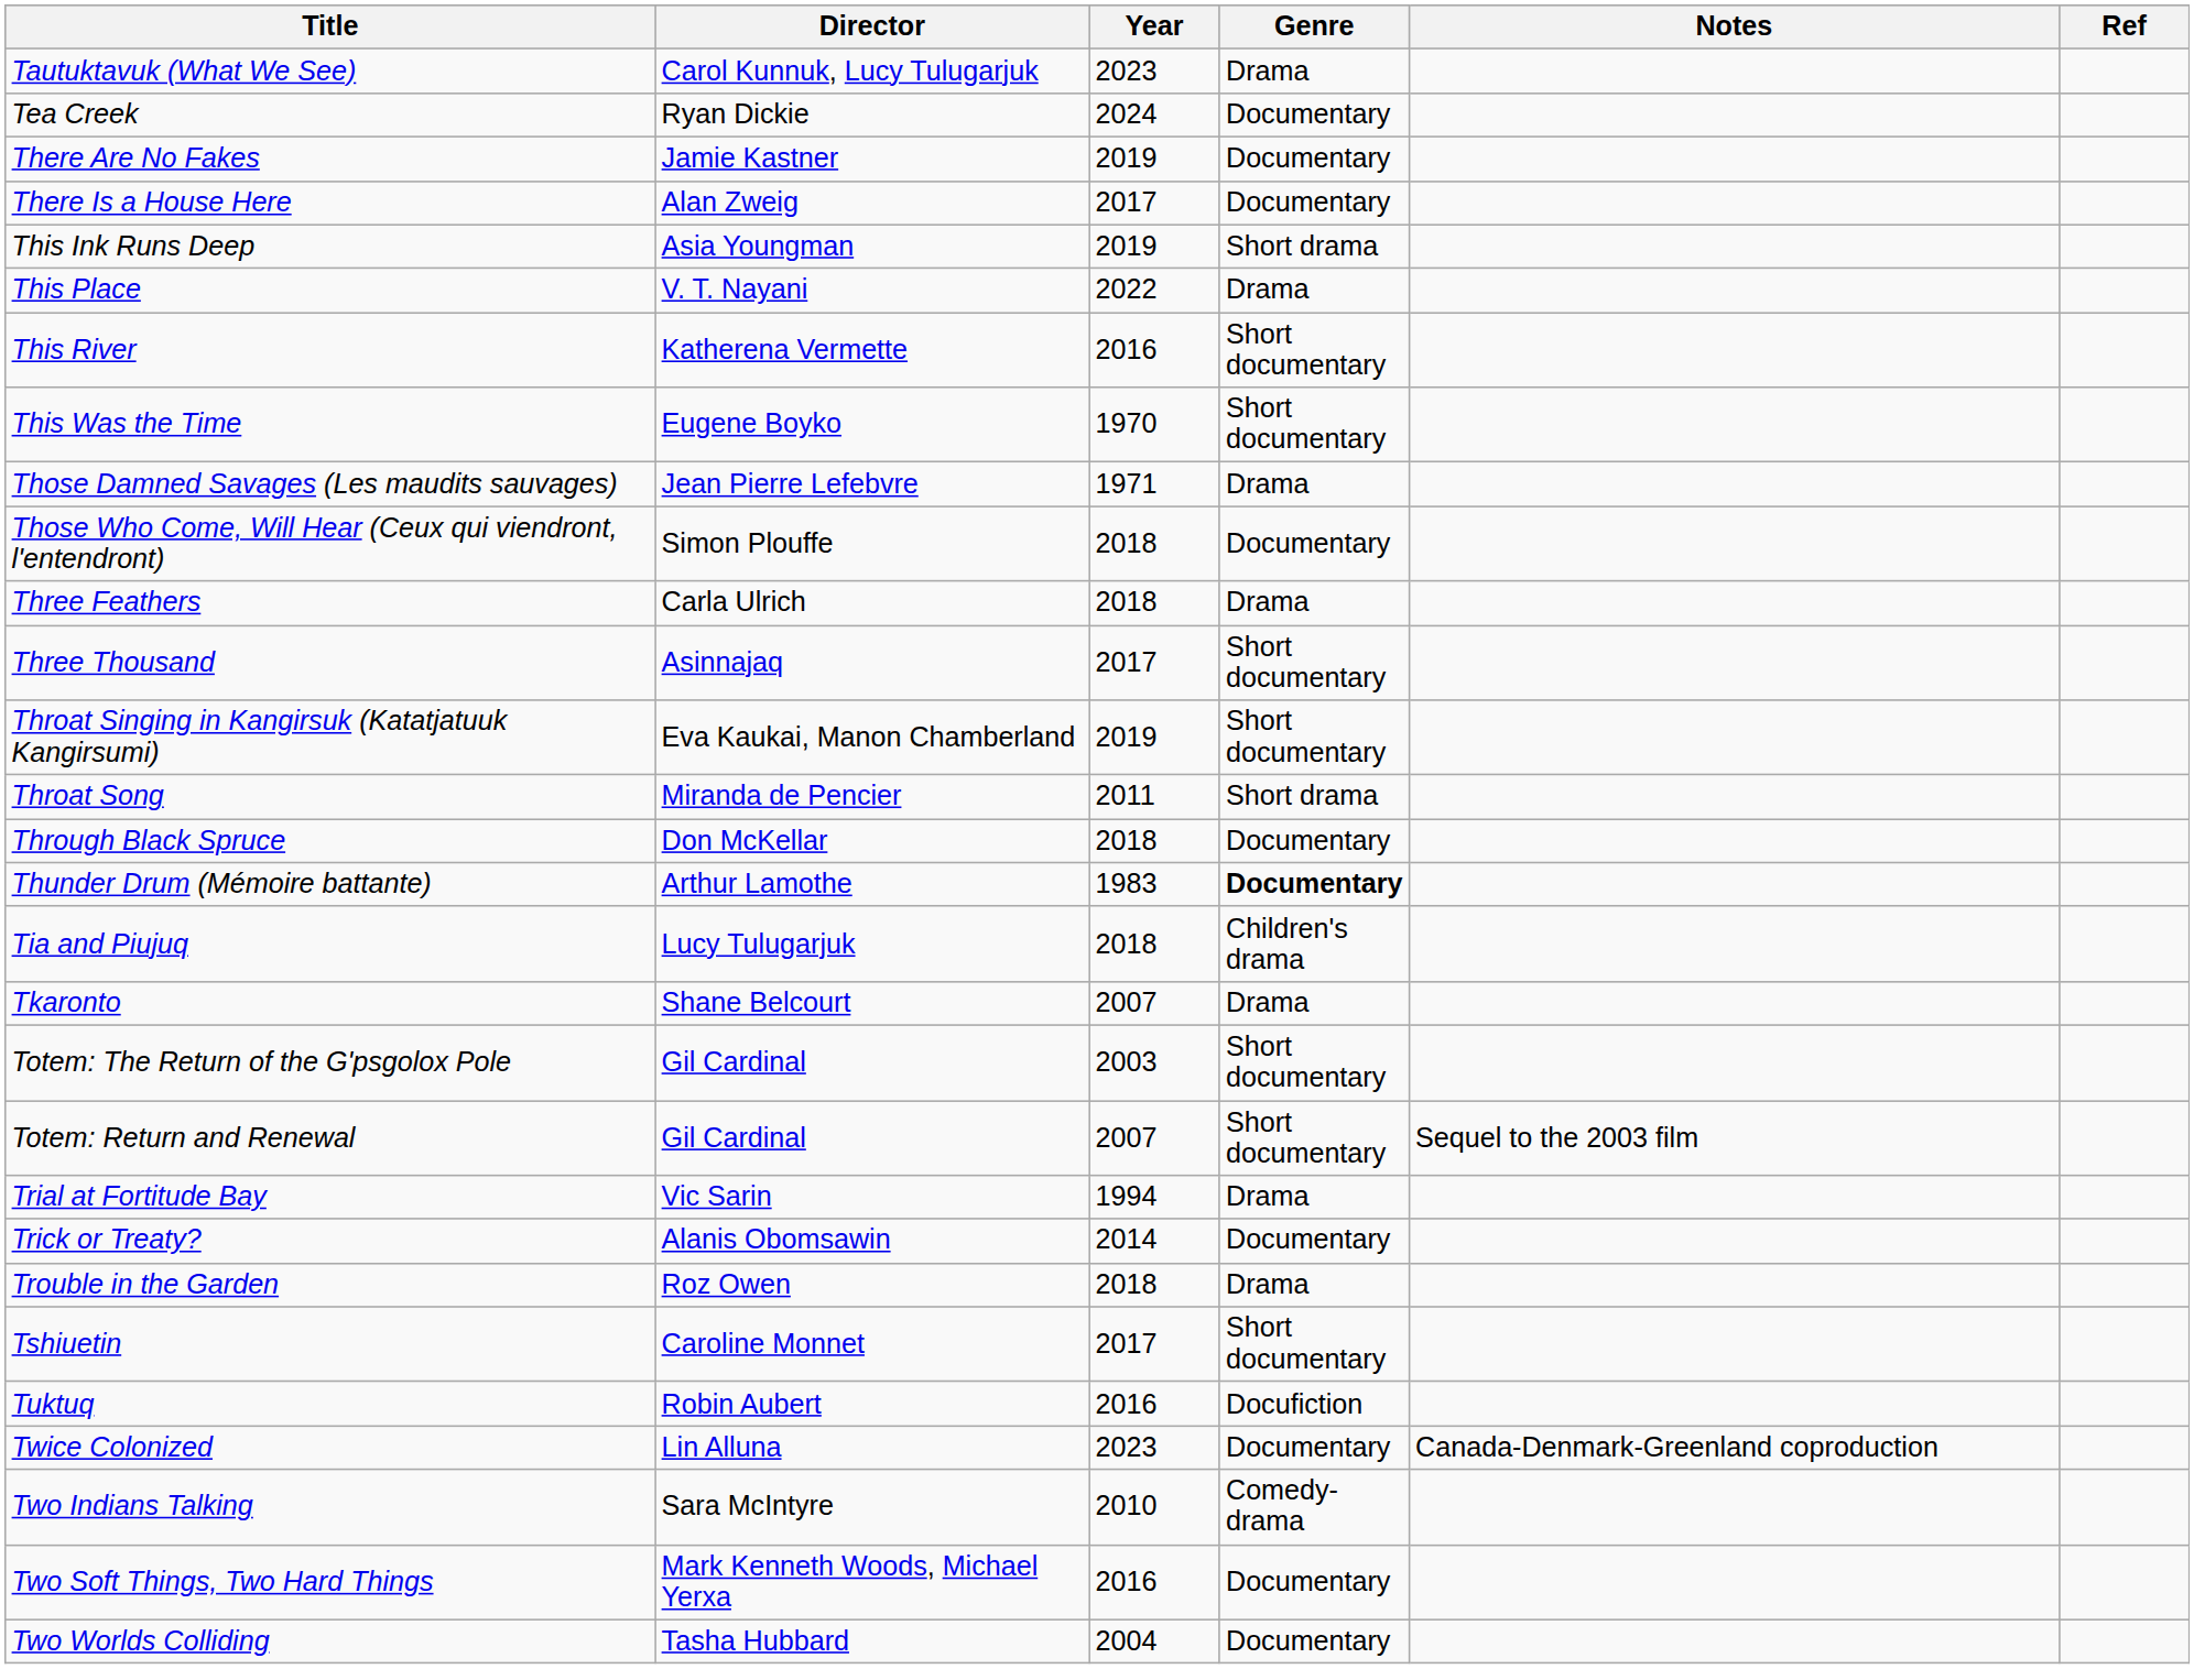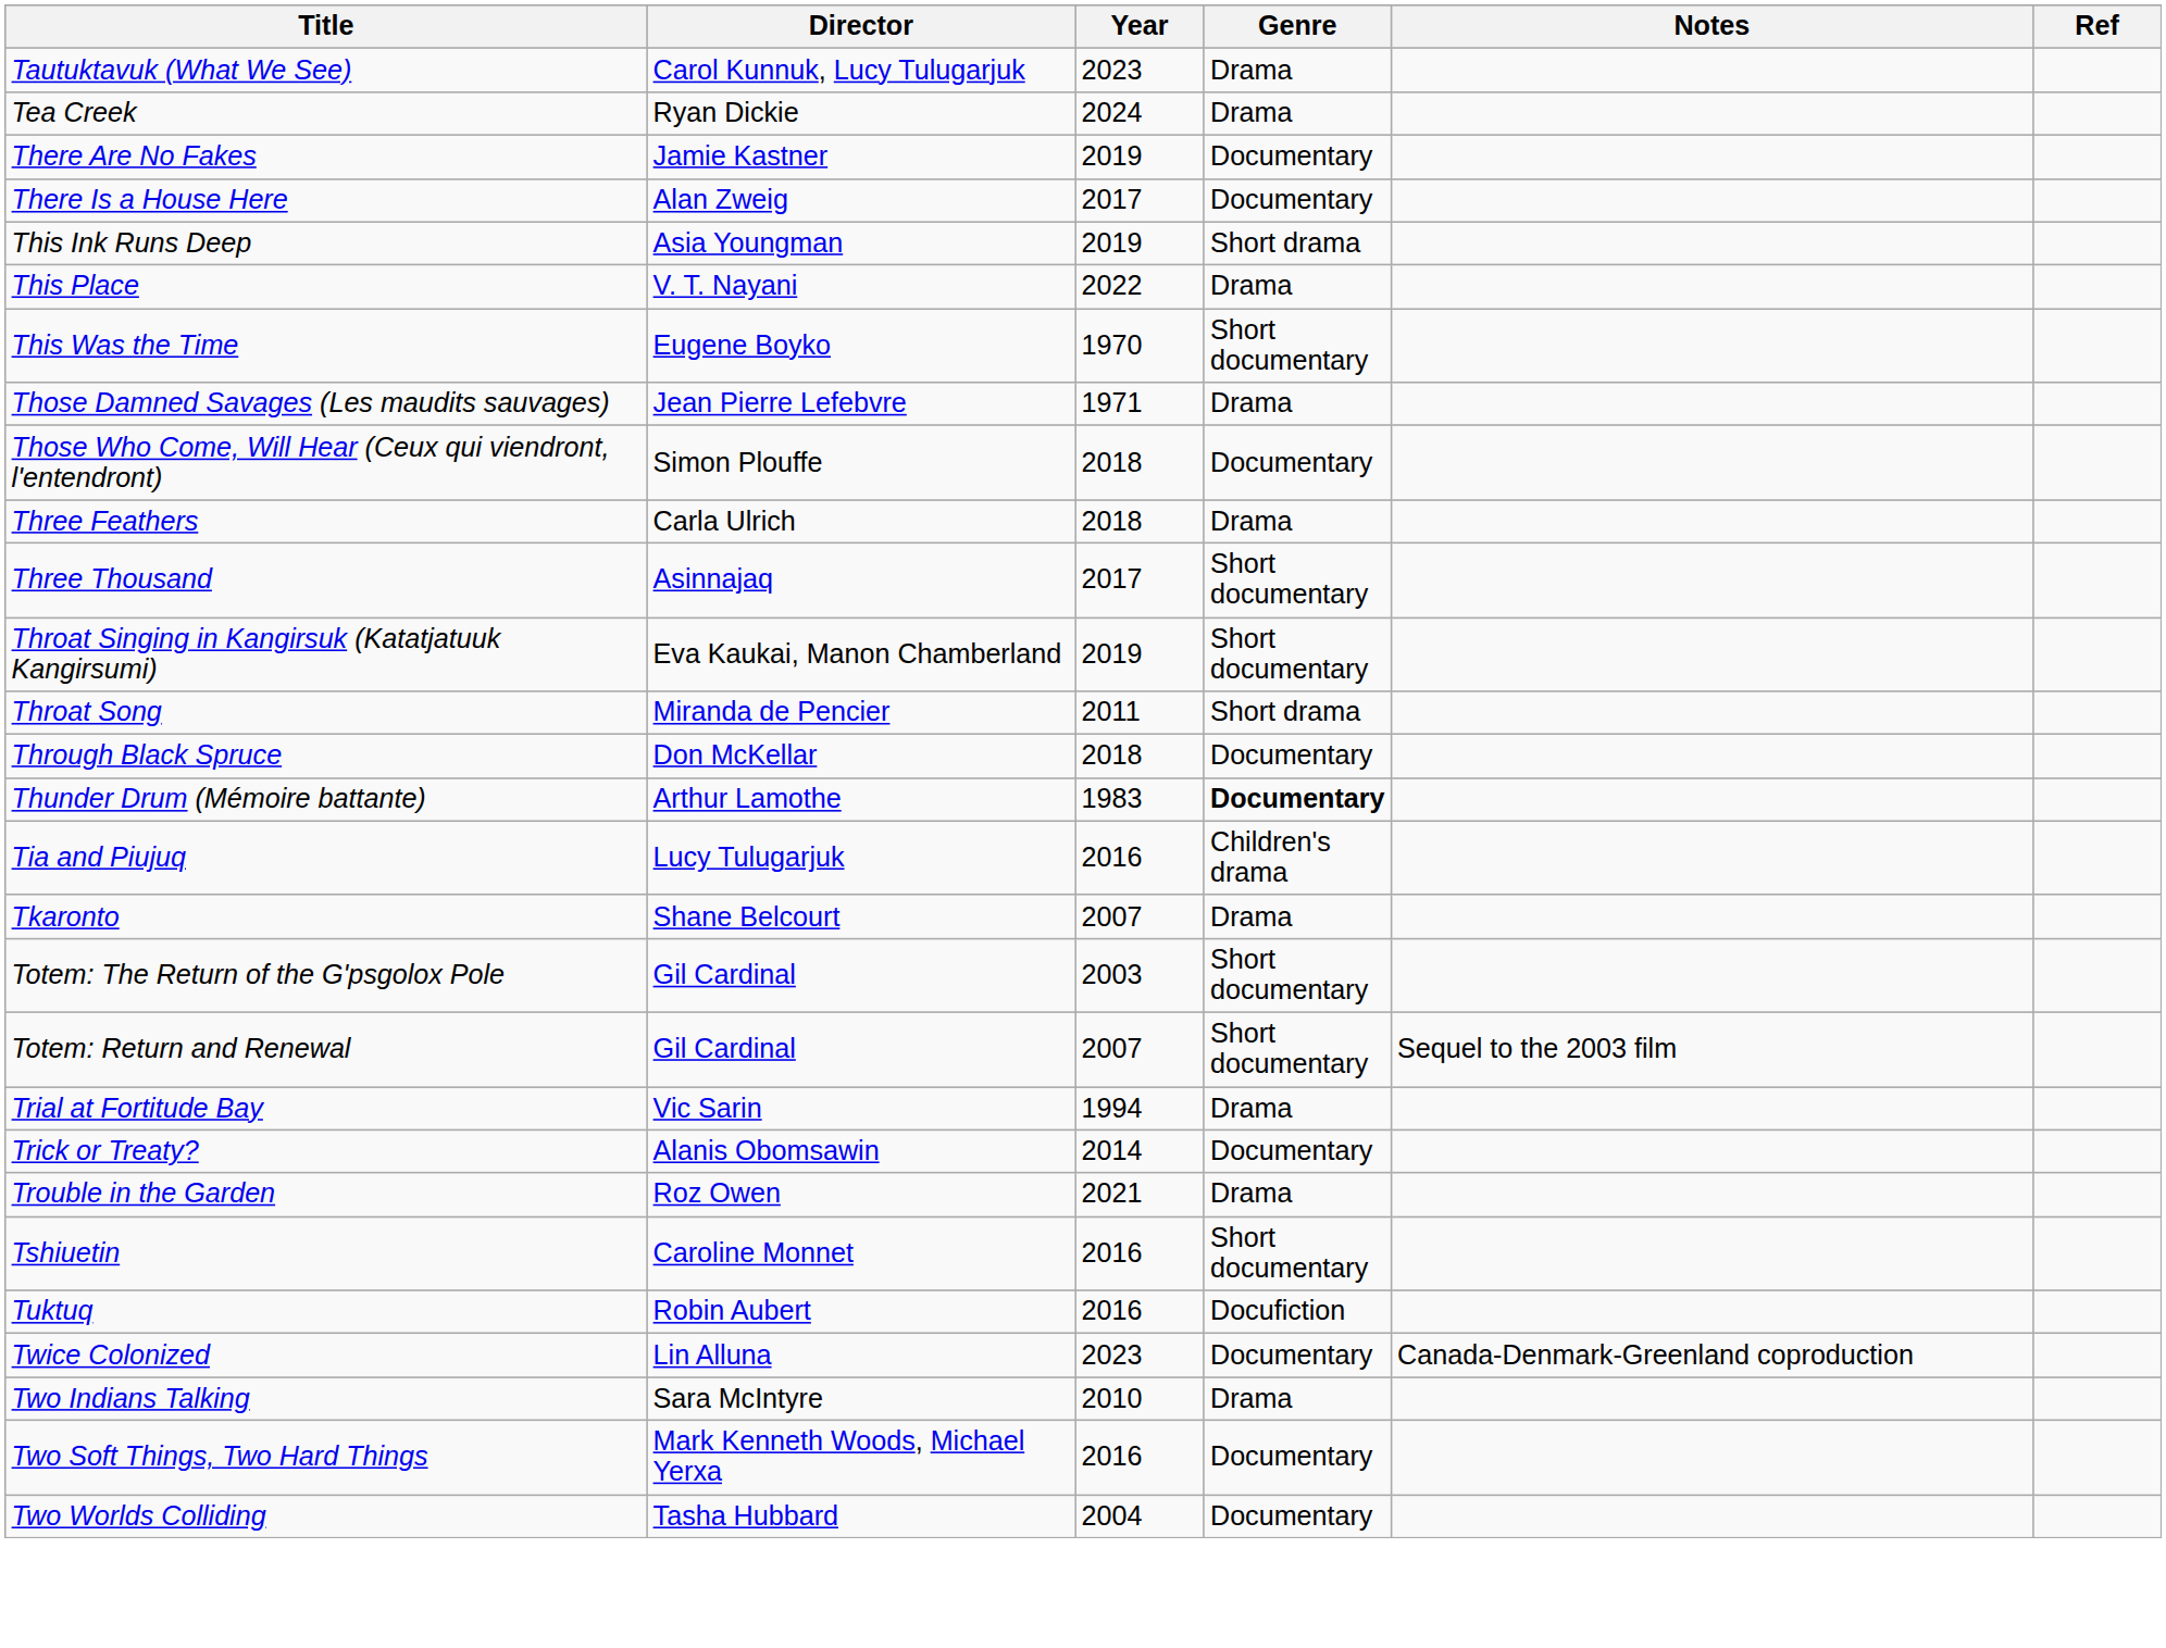Tea Creek | Genre: Documentary -> Drama
- row: This River | Katherena Vermette | 2016 | Short documentary
Tia and Piujuq | Year: 2018 -> 2016
Trouble in the Garden | Year: 2018 -> 2021
Tshiuetin | Year: 2017 -> 2016
Two Indians Talking | Genre: Comedy-drama -> Drama
